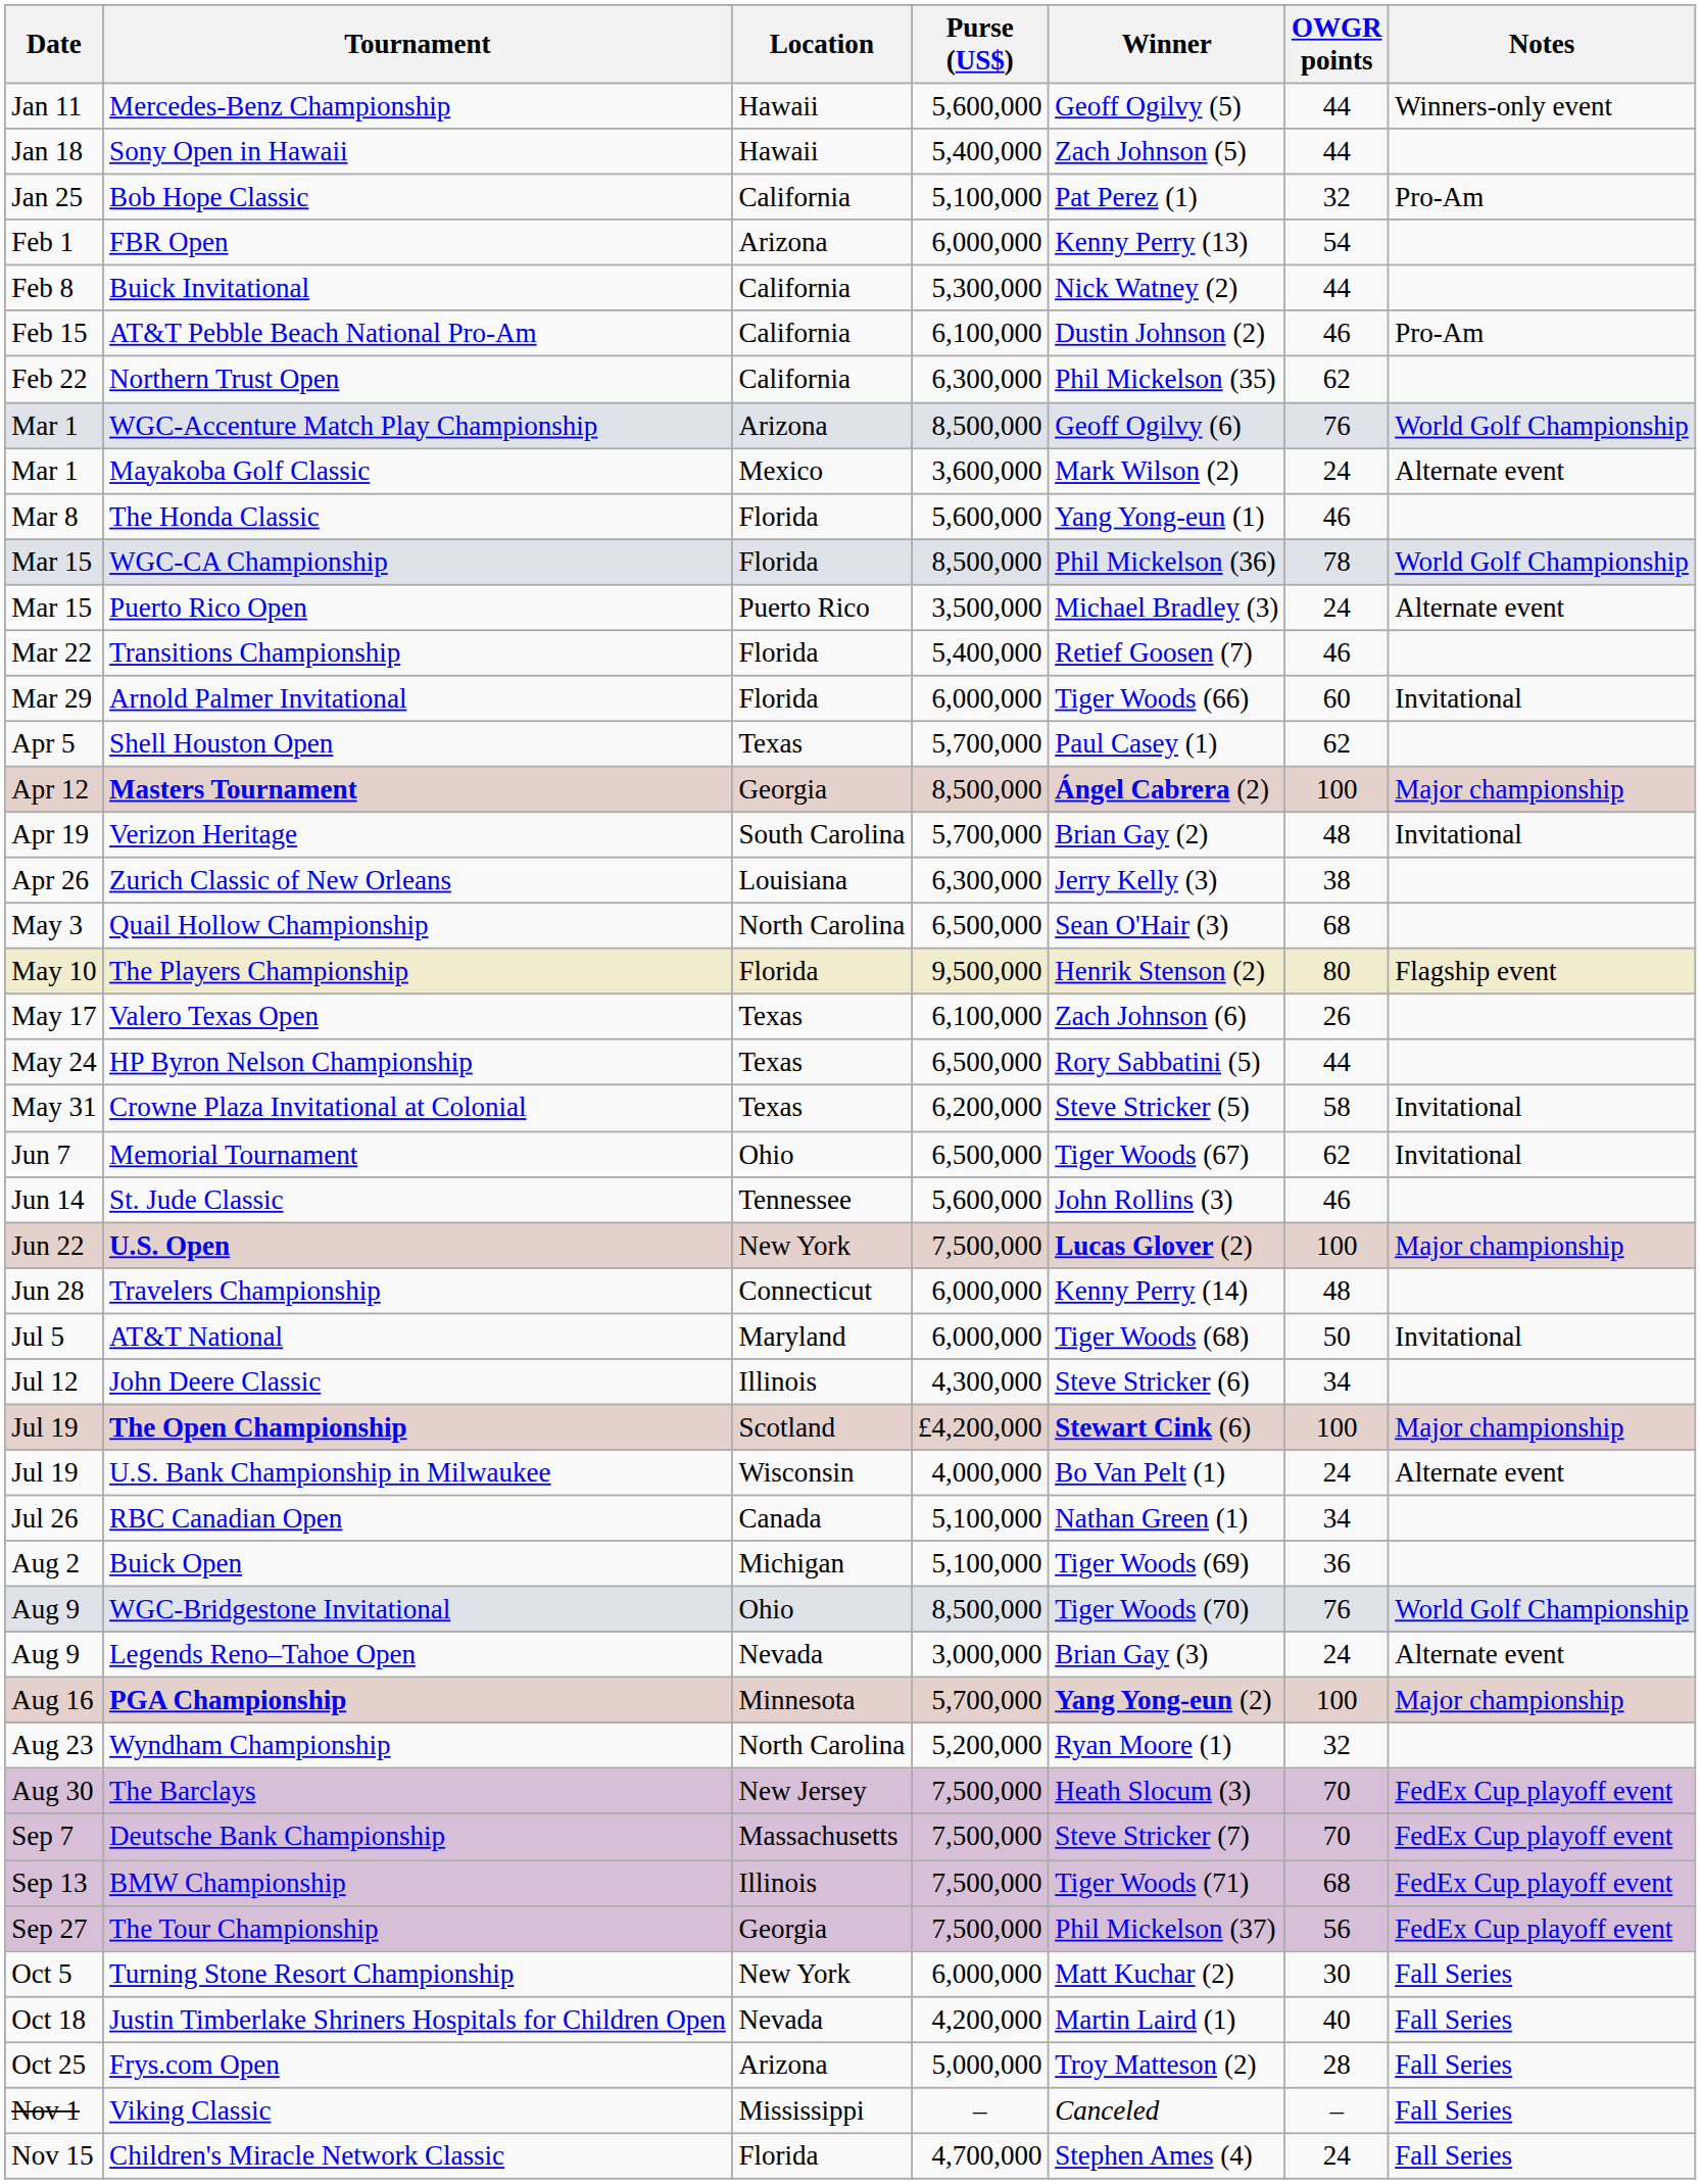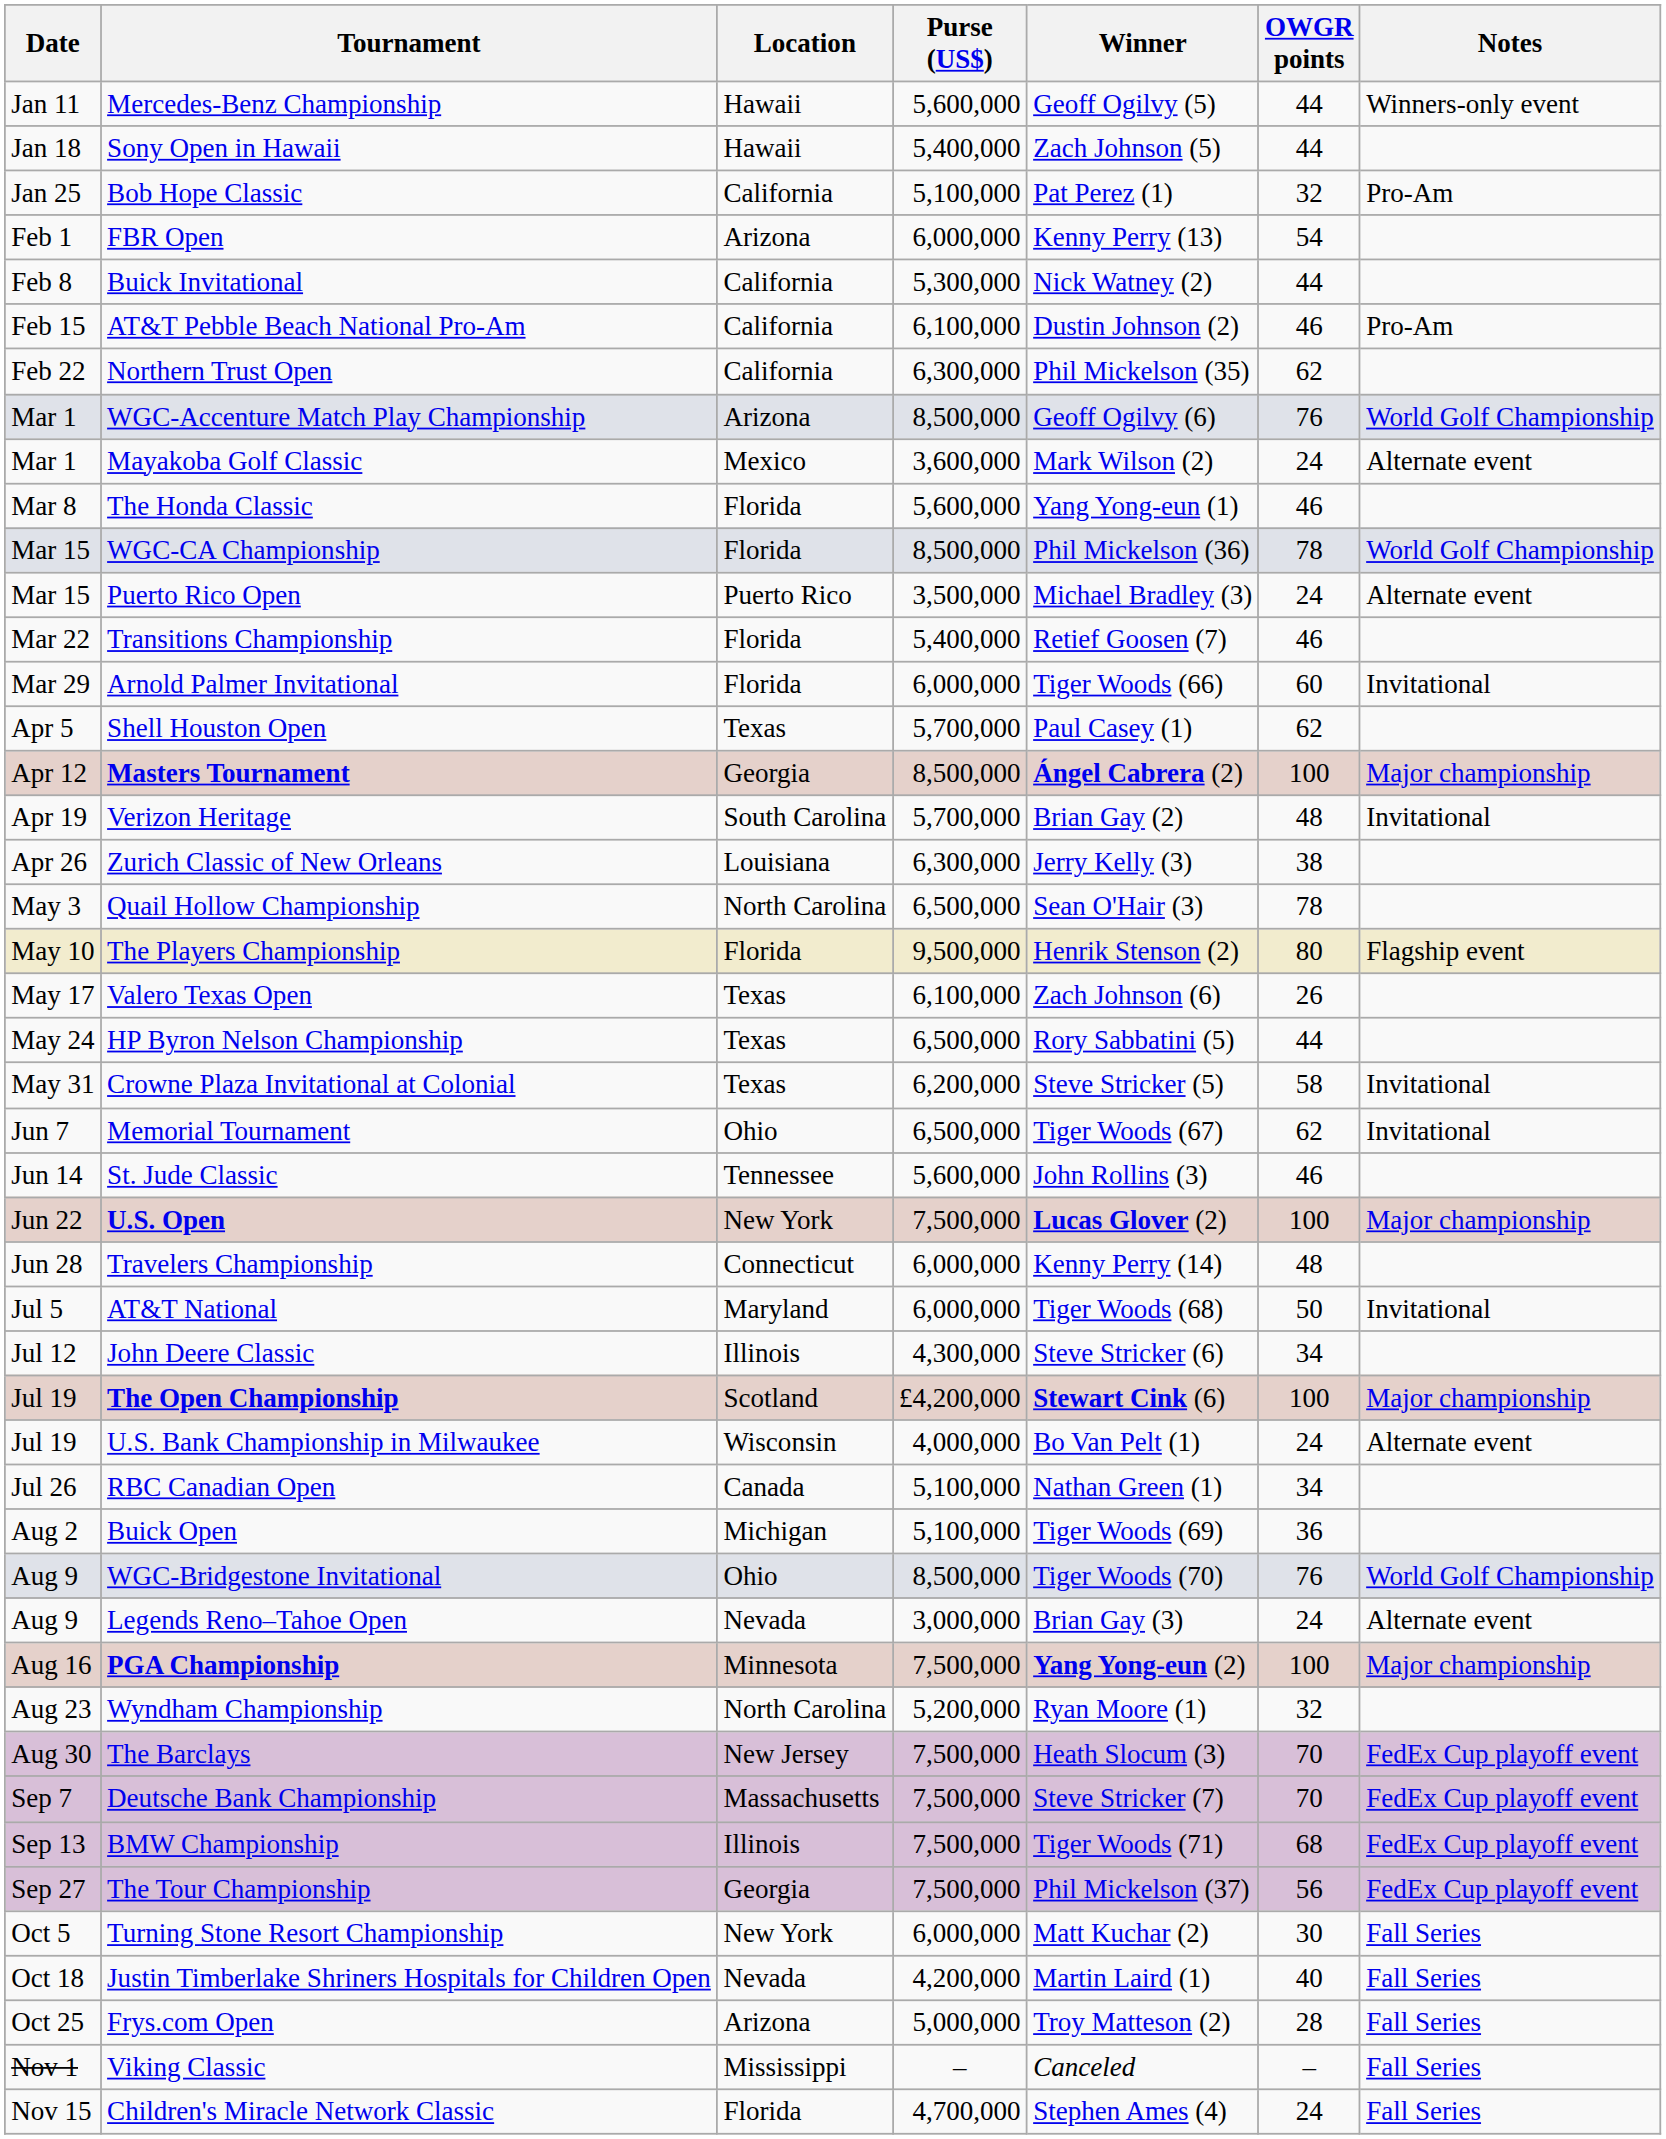Quail Hollow Championship | OWGR points: 68 -> 78
PGA Championship | Purse (US$): 5,700,000 -> 7,500,000
